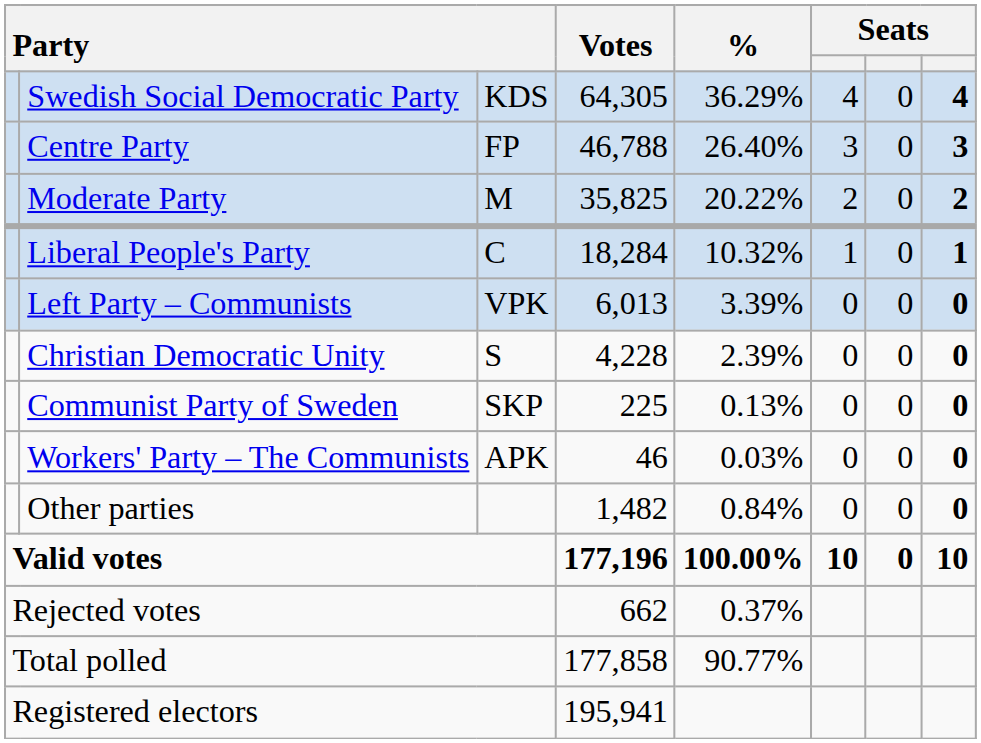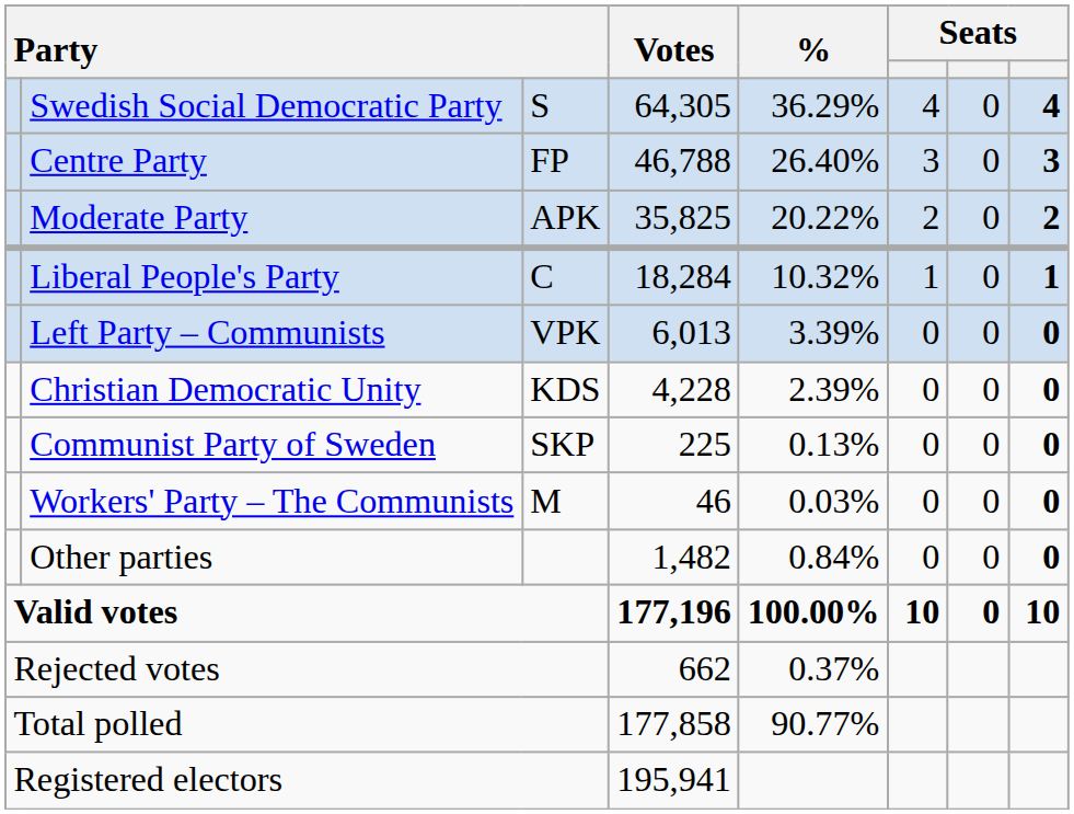Swedish Social Democratic Party | column 3: KDS -> S
Moderate Party | column 3: M -> APK
Christian Democratic Unity | column 3: S -> KDS
Workers' Party – The Communists | column 3: APK -> M
